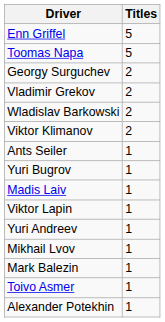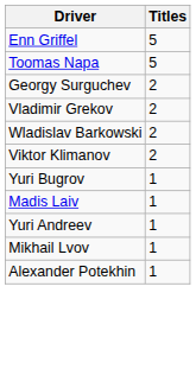- row: Ants Seiler | 1
- row: Viktor Lapin | 1
- row: Mark Balezin | 1
- row: Toivo Asmer | 1
